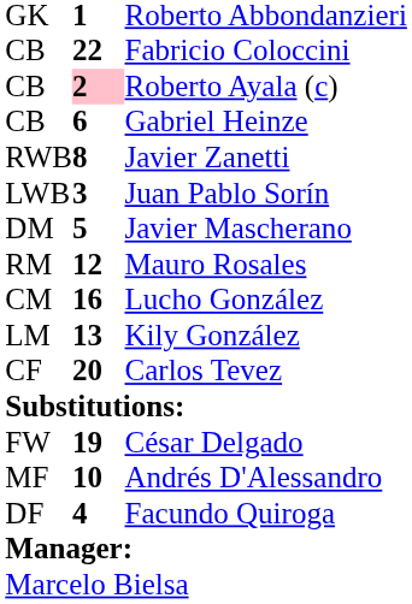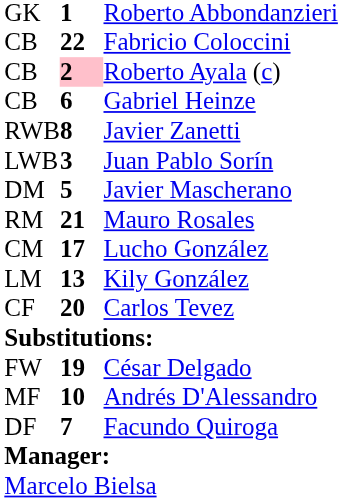Mauro Rosales | column 2: 12 -> 21
Lucho González | column 2: 16 -> 17
Facundo Quiroga | column 2: 4 -> 7
